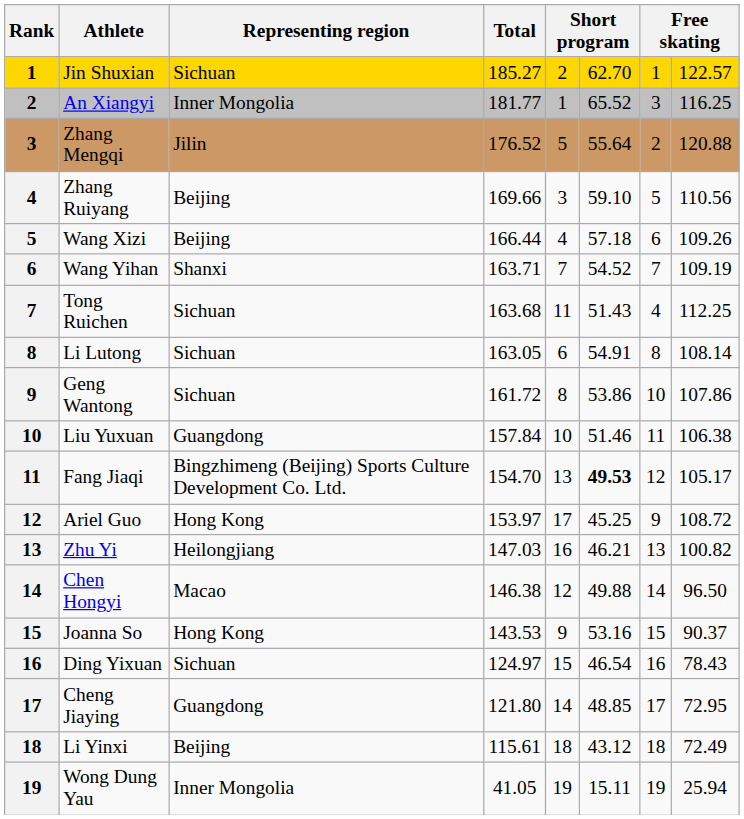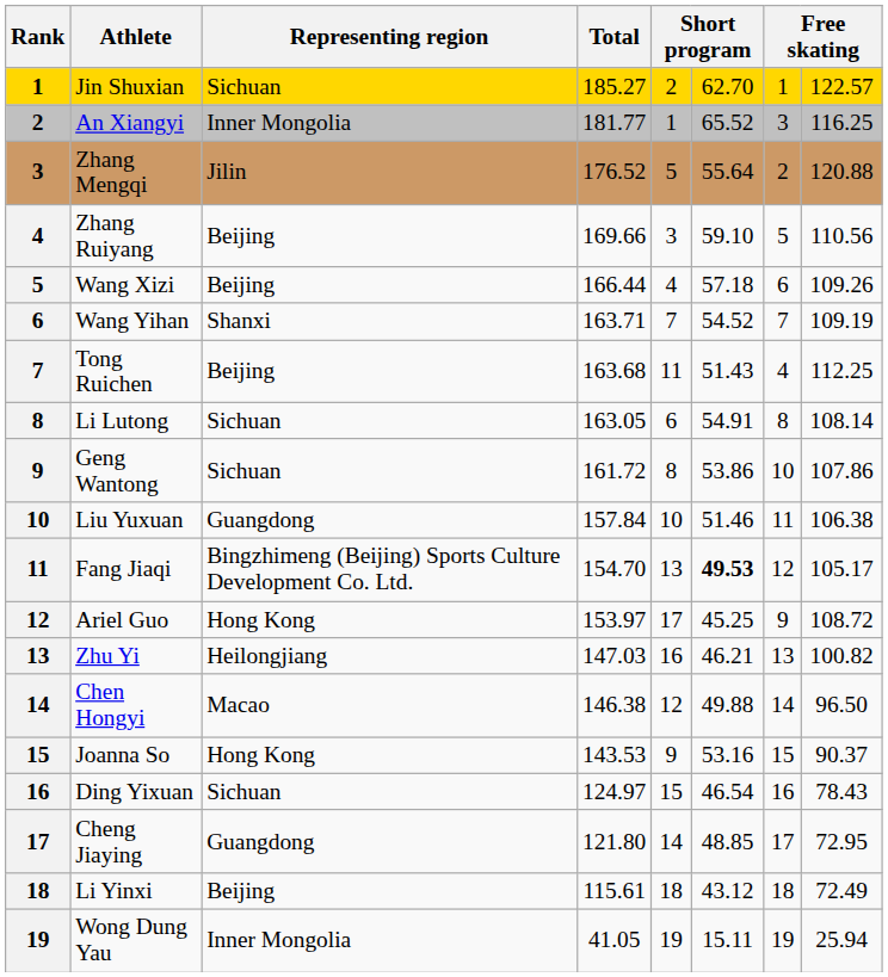Tong Ruichen | Representing region: Sichuan -> Beijing
